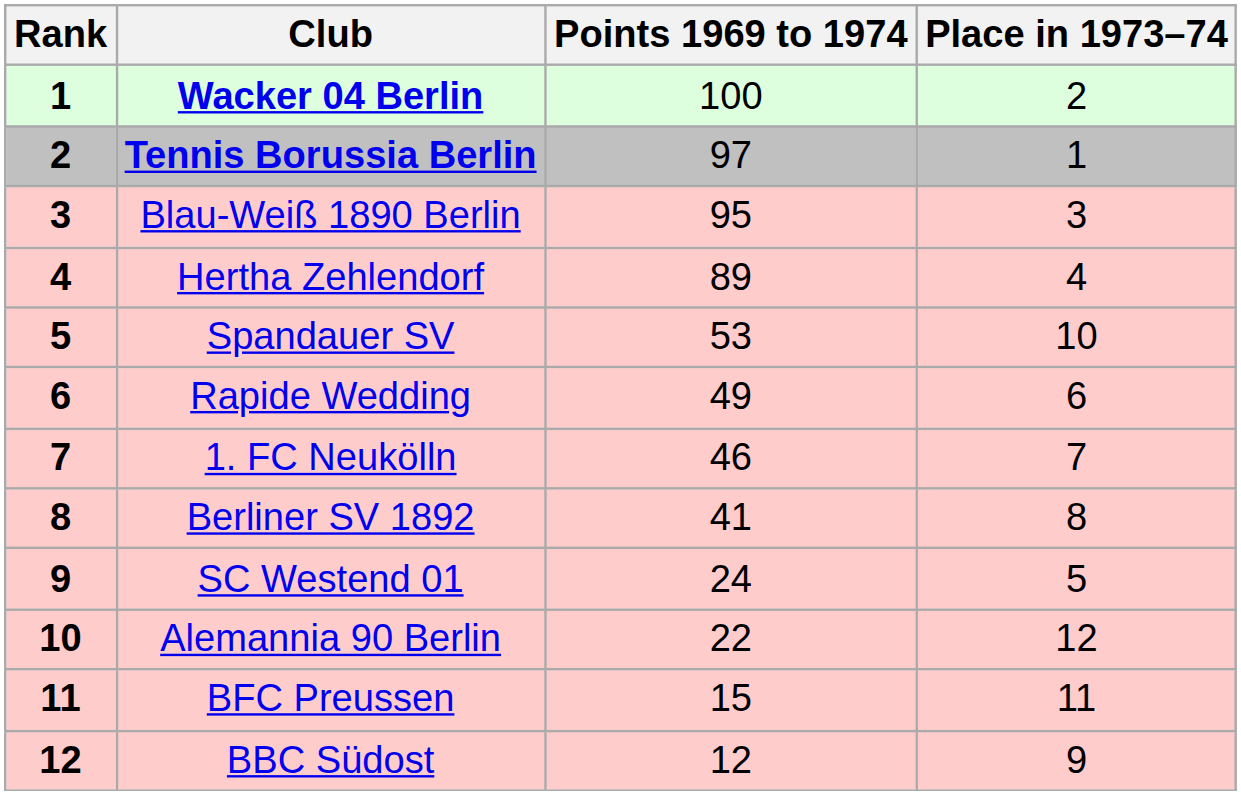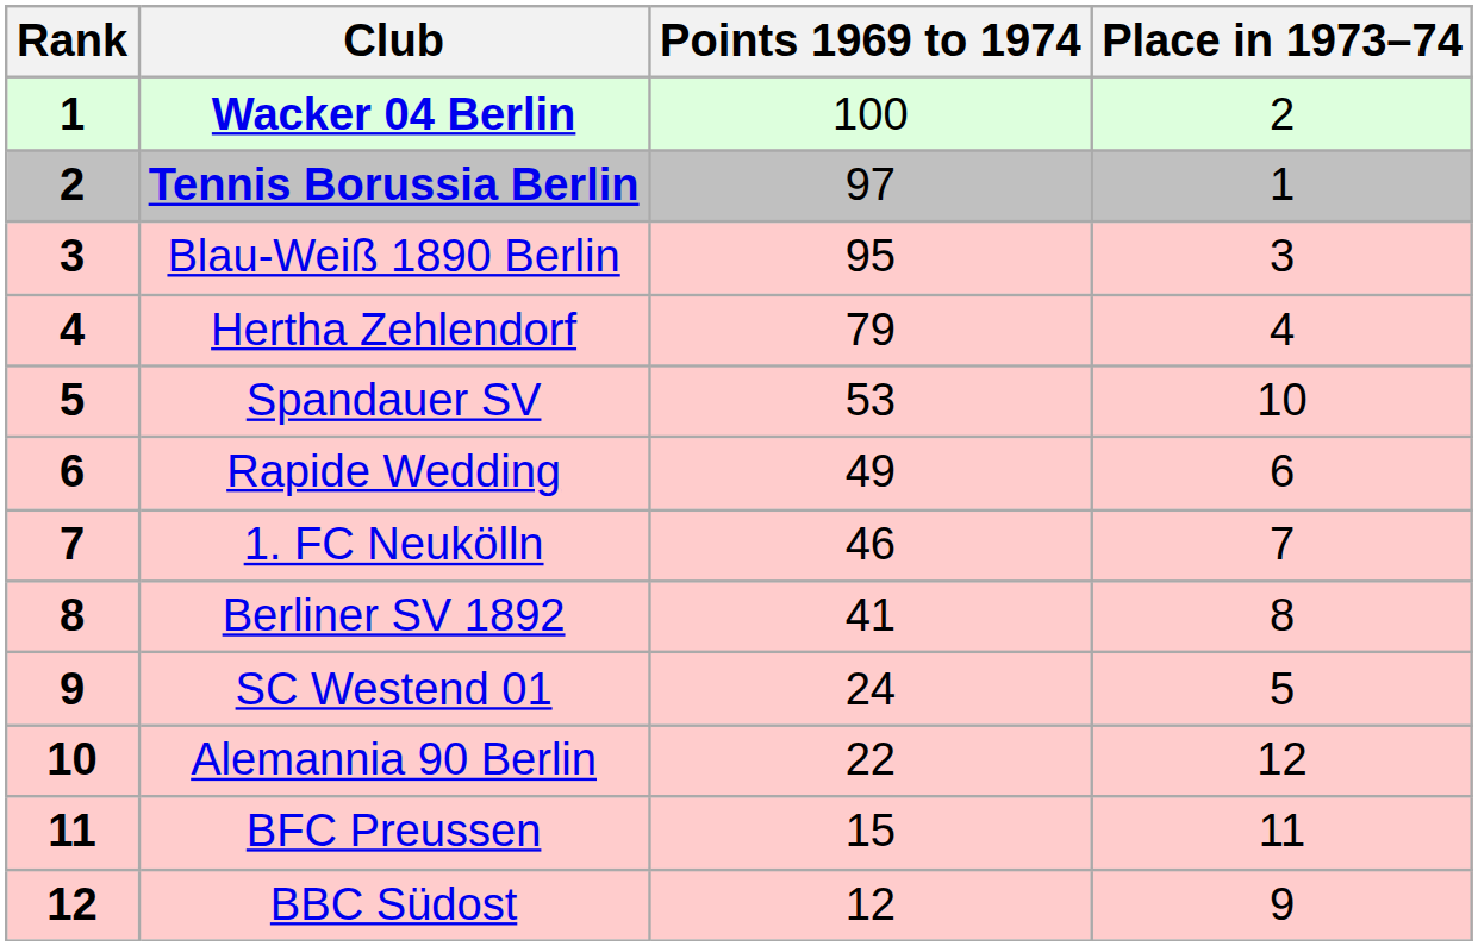Hertha Zehlendorf | Points 1969 to 1974: 89 -> 79
